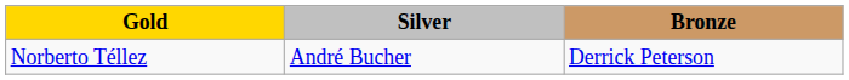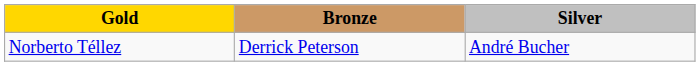columns swapped: Silver <-> Bronze
